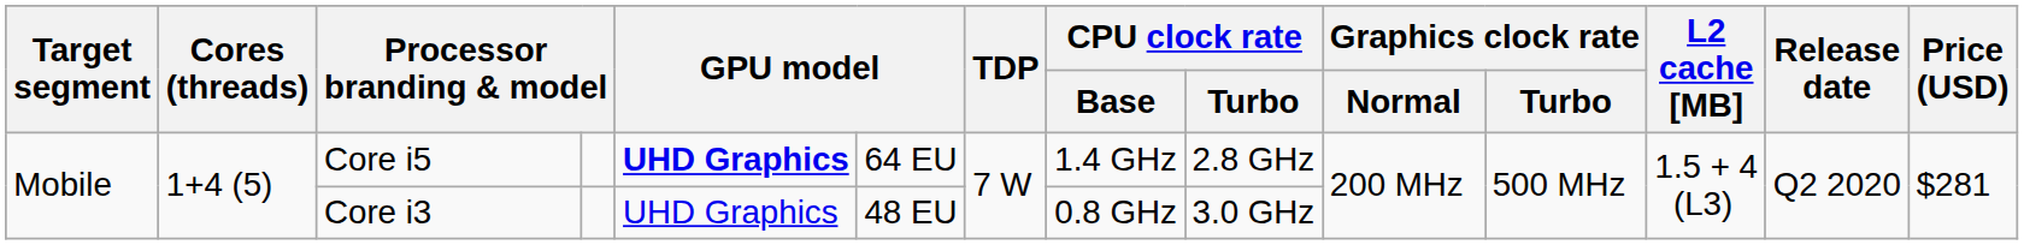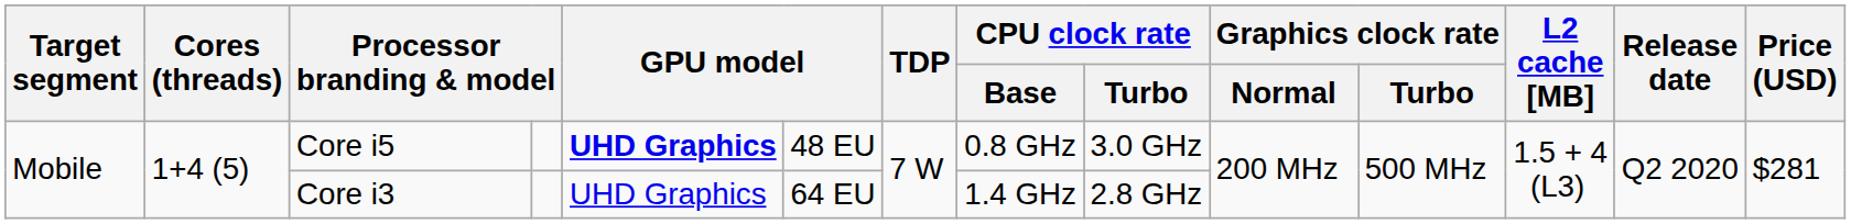Core i5 | column 6: 64 EU -> 48 EU
Core i5 | CPU clock rate / Base: 1.4 GHz -> 0.8 GHz
Core i5 | CPU clock rate / Turbo: 2.8 GHz -> 3.0 GHz
Core i3 | column 6: 48 EU -> 64 EU
Core i3 | CPU clock rate / Base: 0.8 GHz -> 1.4 GHz
Core i3 | CPU clock rate / Turbo: 3.0 GHz -> 2.8 GHz
